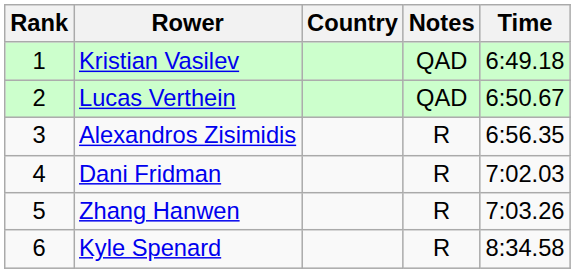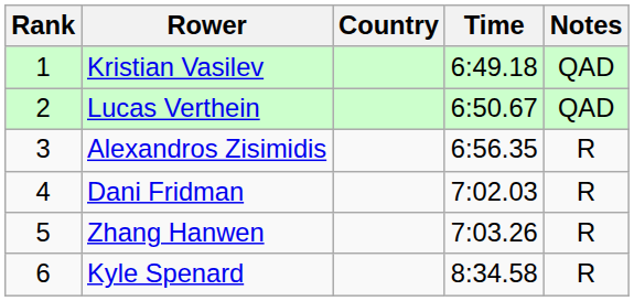columns swapped: Time <-> Notes
